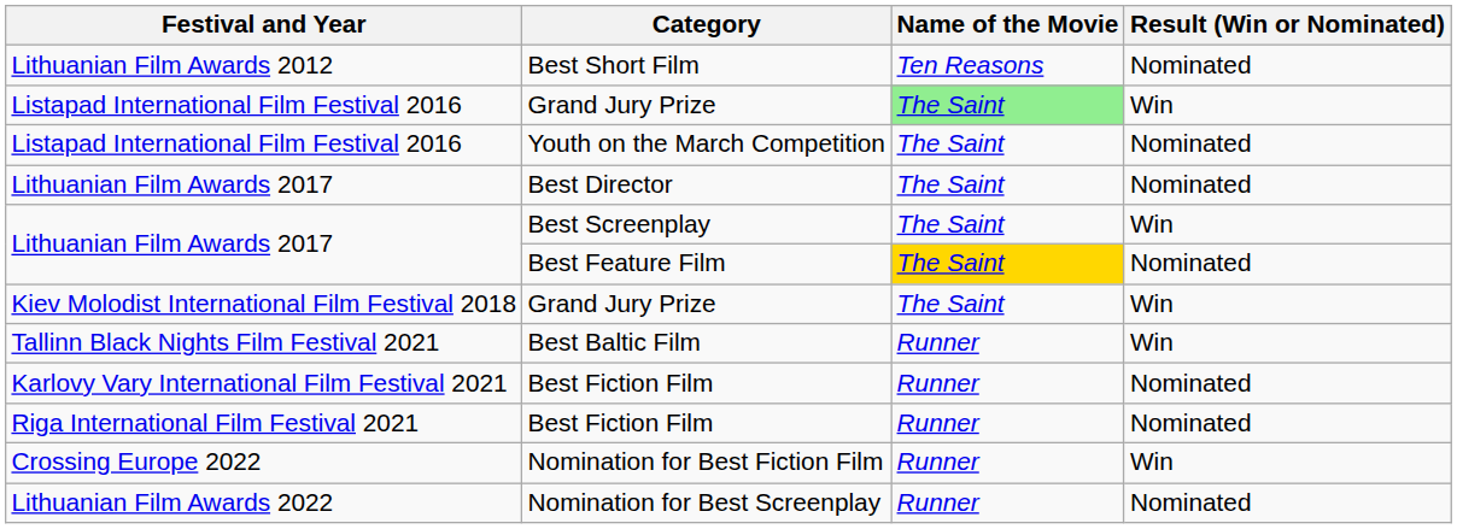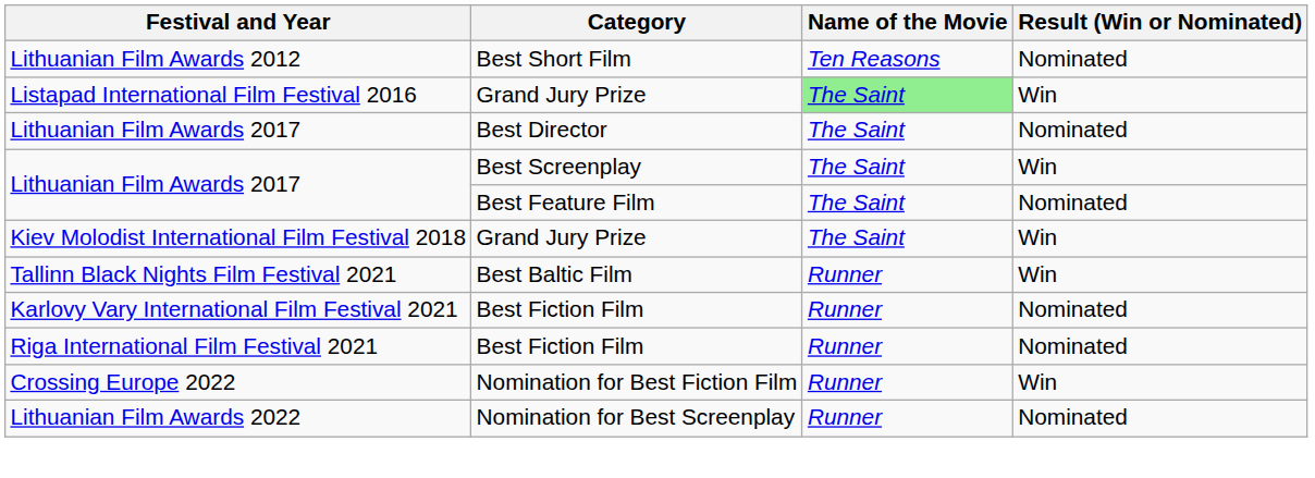- row: Listapad International Film Festival 2016 | Youth on the March Competition | The Saint | Nominated
Best Feature Film | Name of the Movie: gold background -> no background
